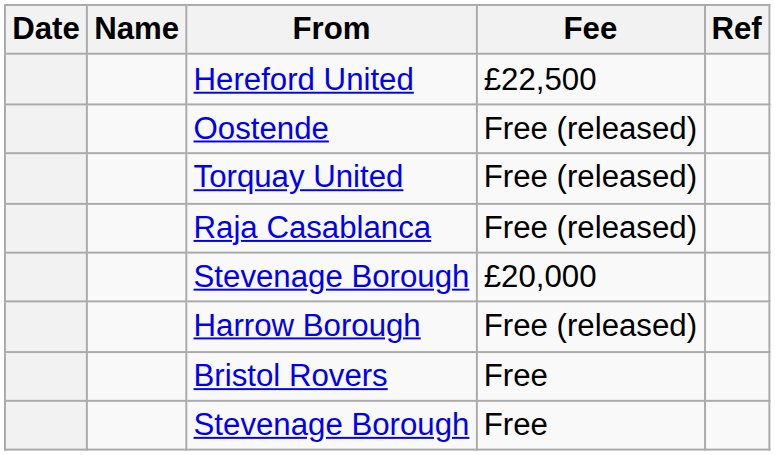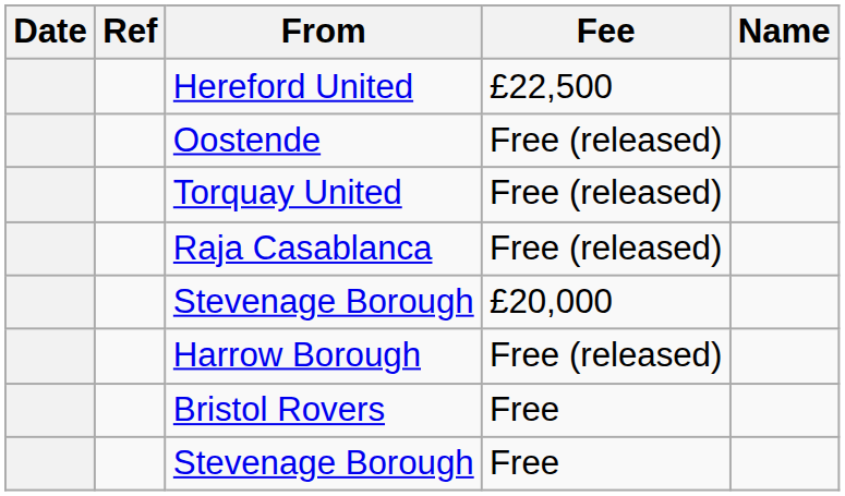columns swapped: Name <-> Ref
